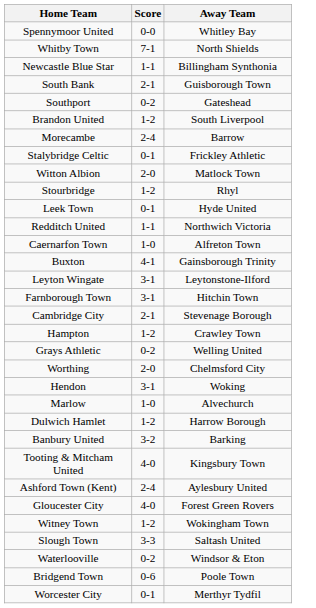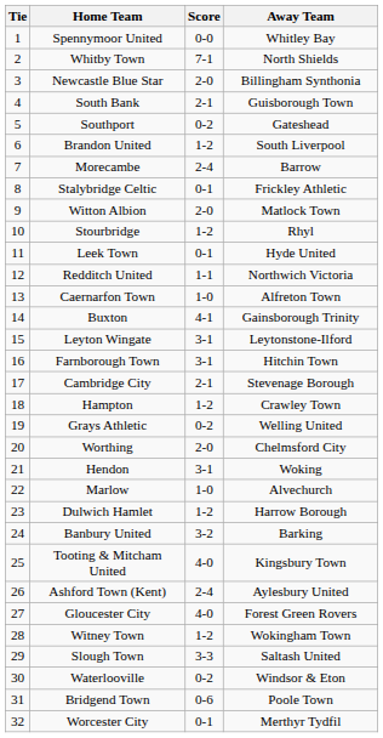+ column: Tie | 1 | 2 | 3 | 4 | 5 | 6 | 7 | 8 | 9 | 10 | 11 | 12 | 13 | 14 | 15 | 16 | 17 | 18 | 19 | 20 | 21 | 22 | 23 | 24 | 25 | 26 | 27 | 28 | 29 | 30 | 31 | 32
Newcastle Blue Star | Score: 1-1 -> 2-0
